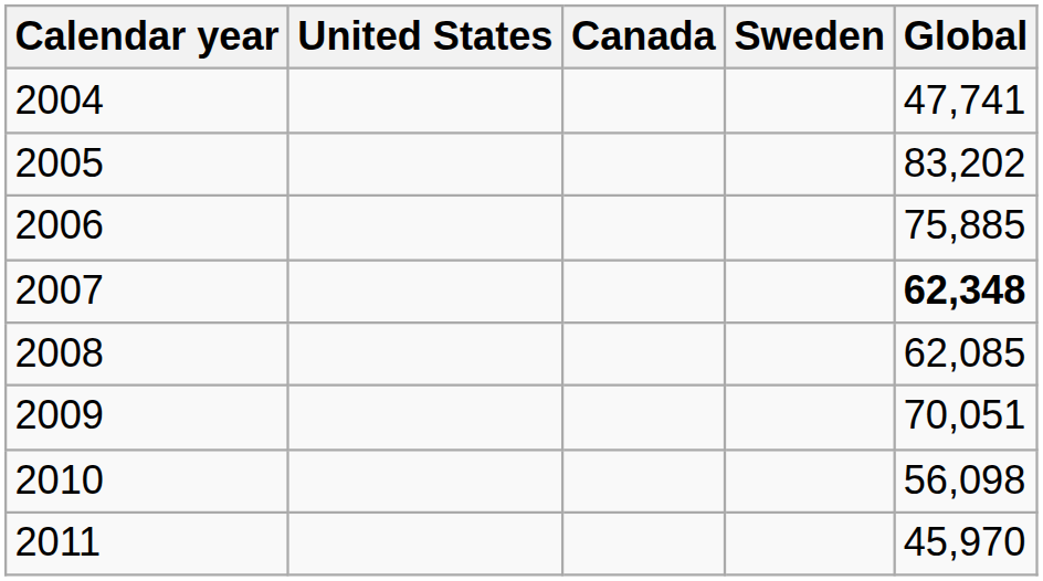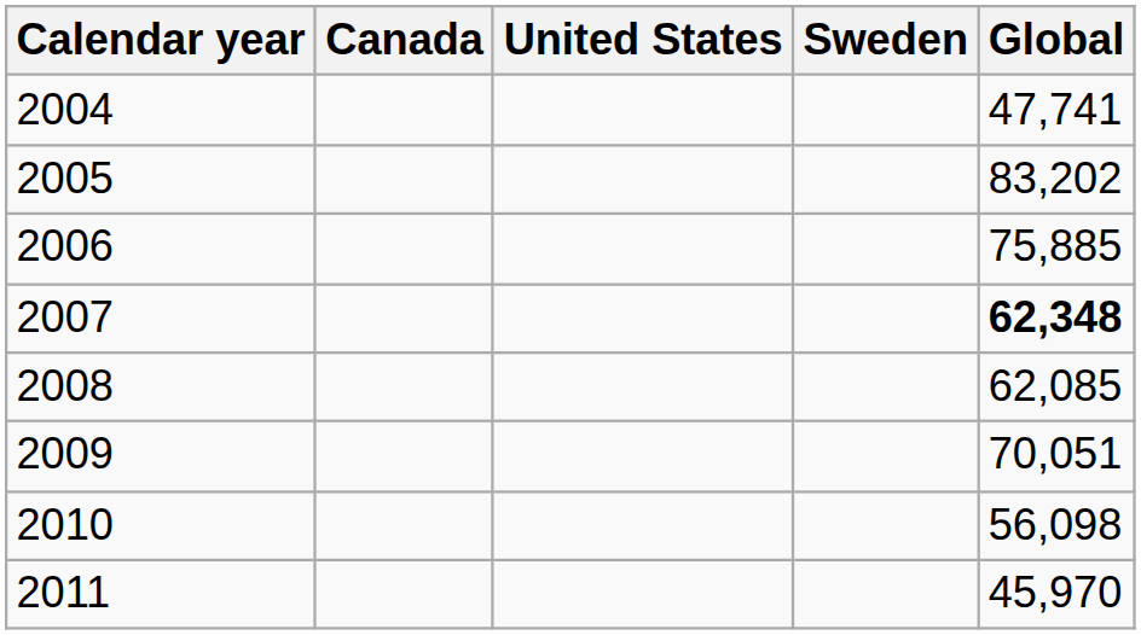columns swapped: United States <-> Canada
